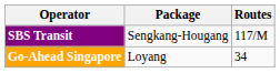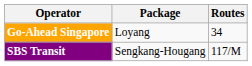rows swapped: Go-Ahead Singapore <-> SBS Transit
